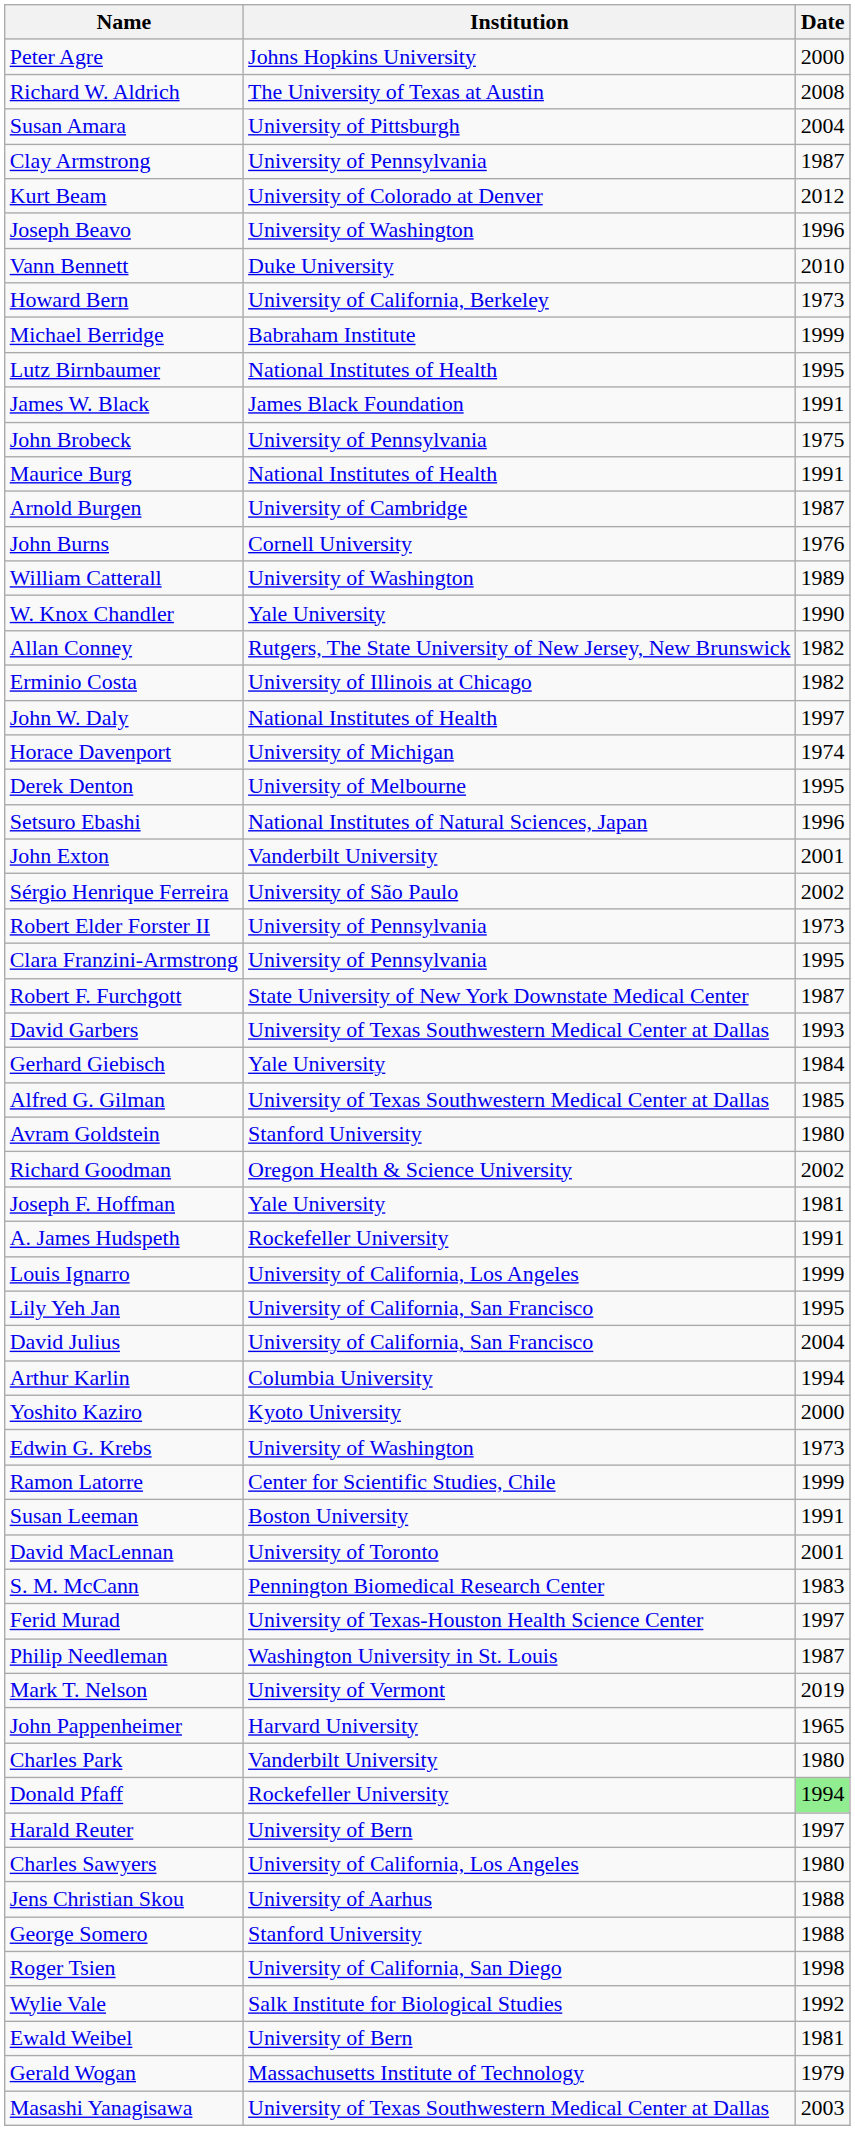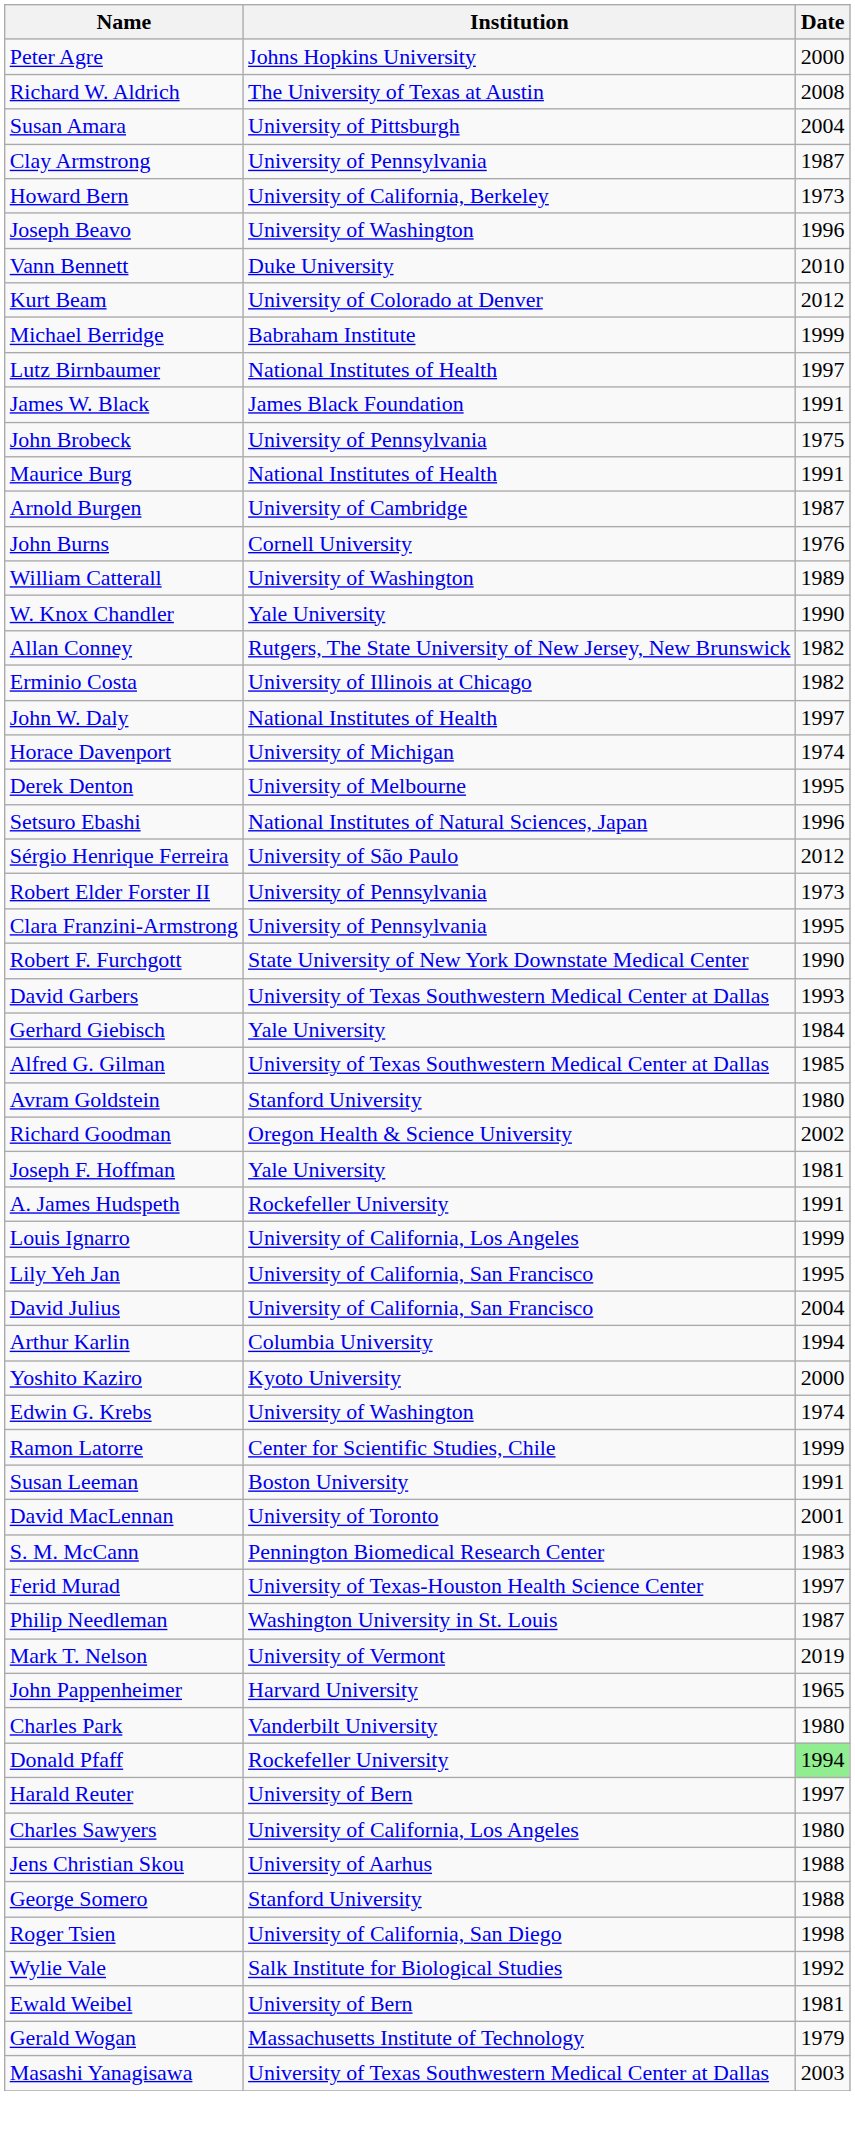rows swapped: Kurt Beam <-> Howard Bern
Lutz Birnbaumer | Date: 1995 -> 1997
- row: John Exton | Vanderbilt University | 2001
Sérgio Henrique Ferreira | Date: 2002 -> 2012
Robert F. Furchgott | Date: 1987 -> 1990
Edwin G. Krebs | Date: 1973 -> 1974
